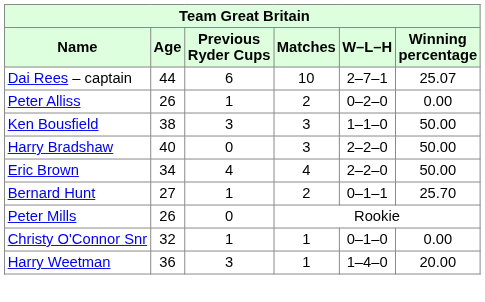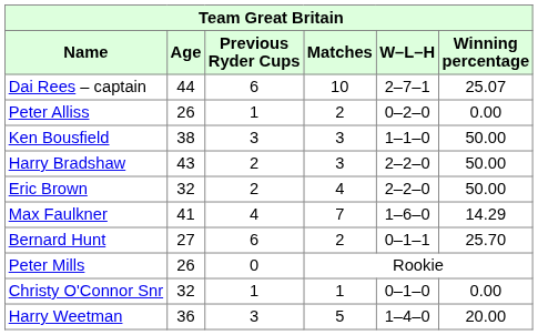Harry Bradshaw | Age: 40 -> 43
Harry Bradshaw | Previous Ryder Cups: 0 -> 2
Eric Brown | Age: 34 -> 32
Eric Brown | Previous Ryder Cups: 4 -> 2
+ row: Max Faulkner | 41 | 4 | 7 | 1–6–0 | 14.29
Bernard Hunt | Previous Ryder Cups: 1 -> 6
Harry Weetman | Matches: 1 -> 5
